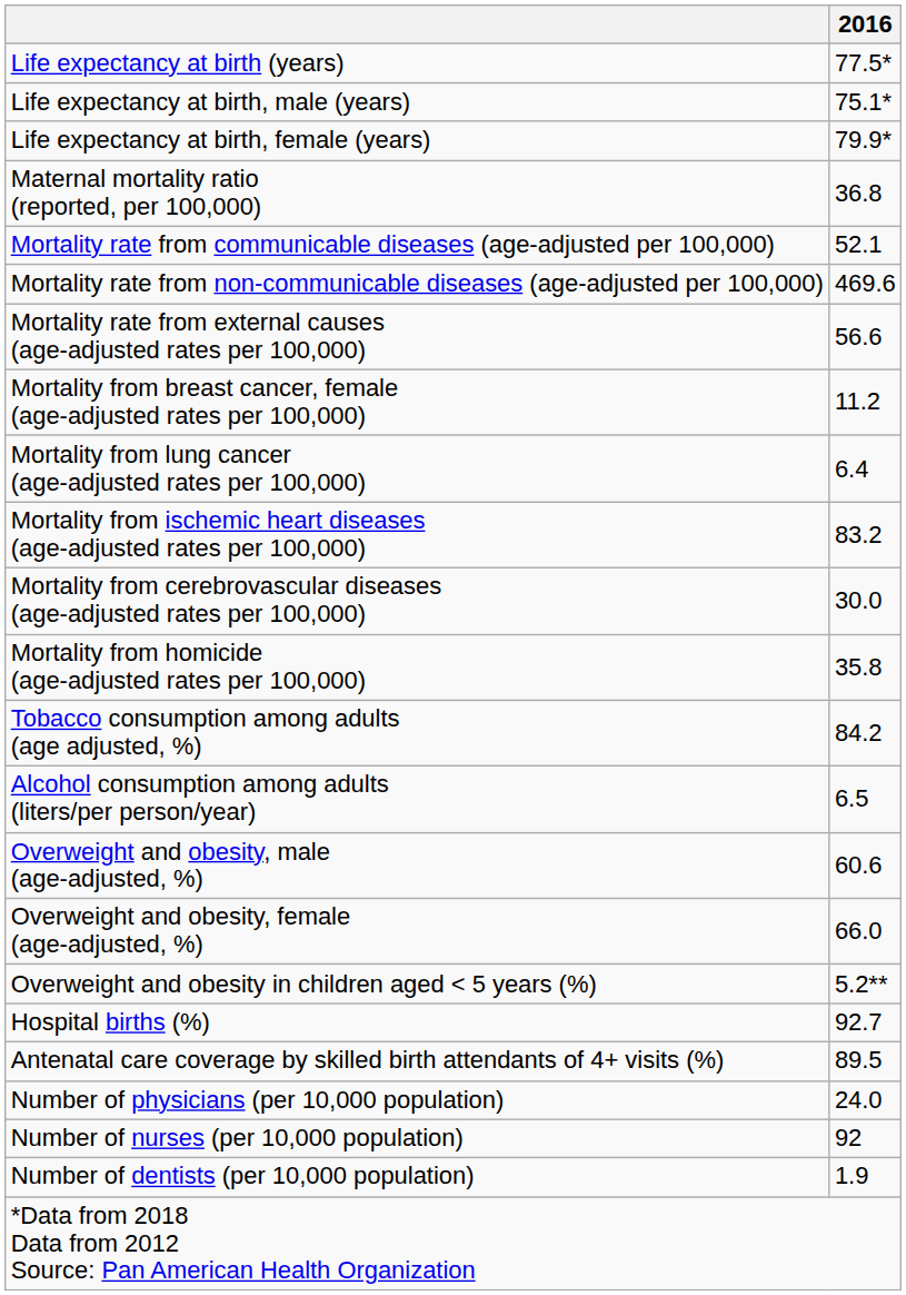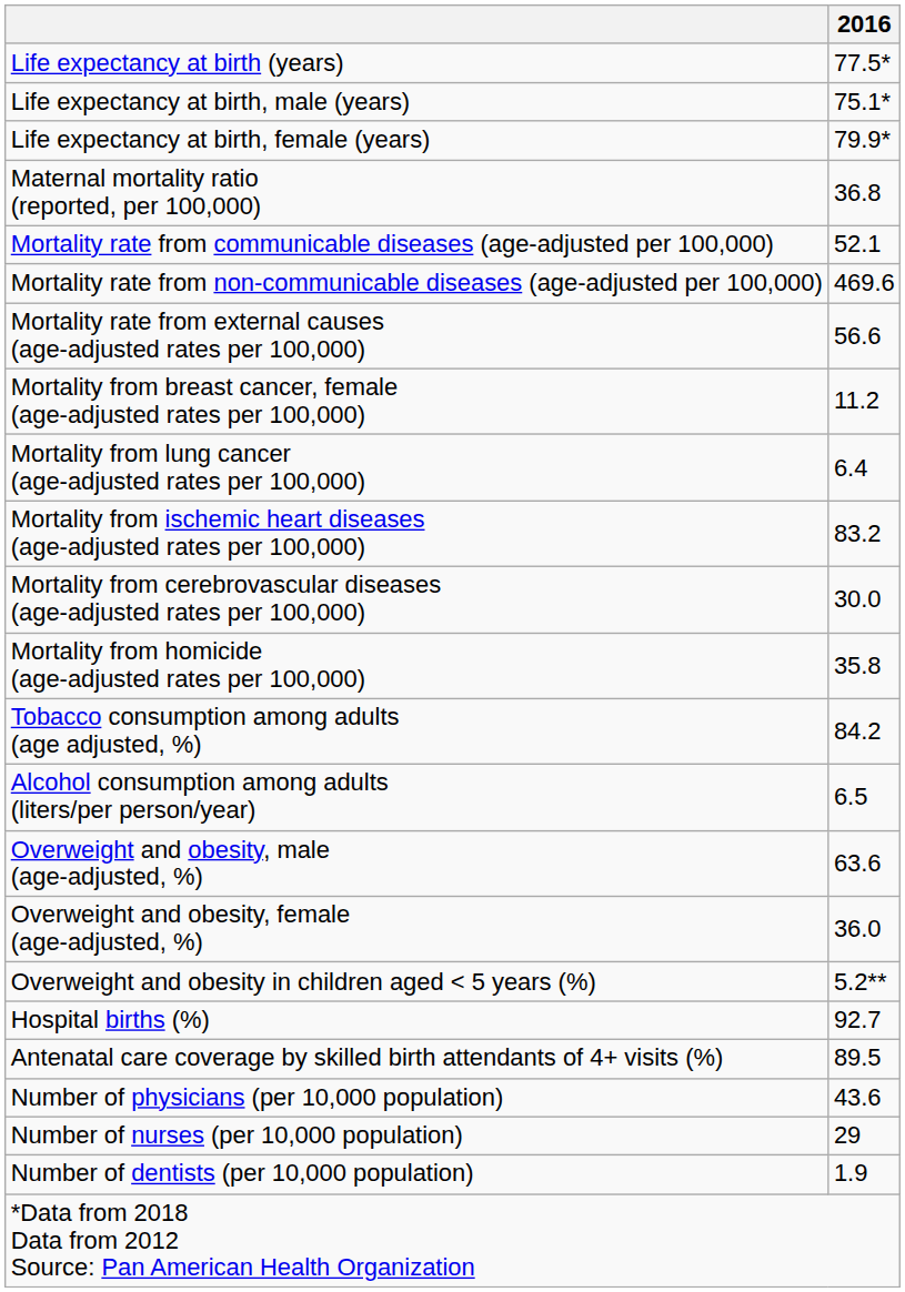Overweight and obesity, male (age-adjusted, %) | 2016: 60.6 -> 63.6
Overweight and obesity, female (age-adjusted, %) | 2016: 66.0 -> 36.0
Number of physicians (per 10,000 population) | 2016: 24.0 -> 43.6
Number of nurses (per 10,000 population) | 2016: 92 -> 29
